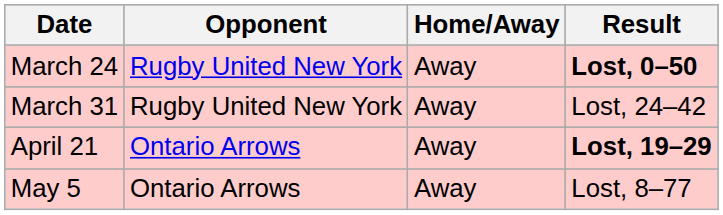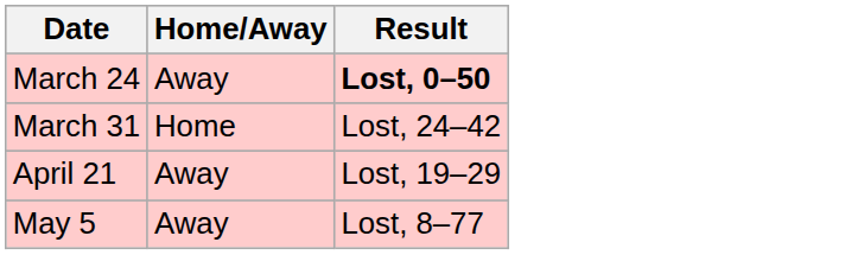- column: Opponent | Rugby United New York | Rugby United New York | Ontario Arrows | Ontario Arrows
March 31 | Home/Away: Away -> Home
April 21 | Result: bold -> normal
